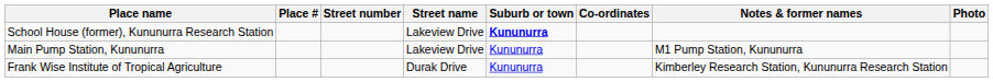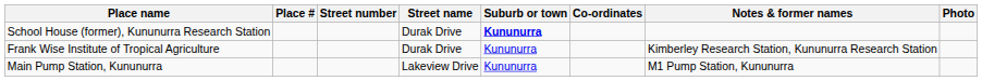School House (former), Kununurra Research Station | Street name: Lakeview Drive -> Durak Drive
rows swapped: Main Pump Station, Kununurra <-> Frank Wise Institute of Tropical Agriculture
